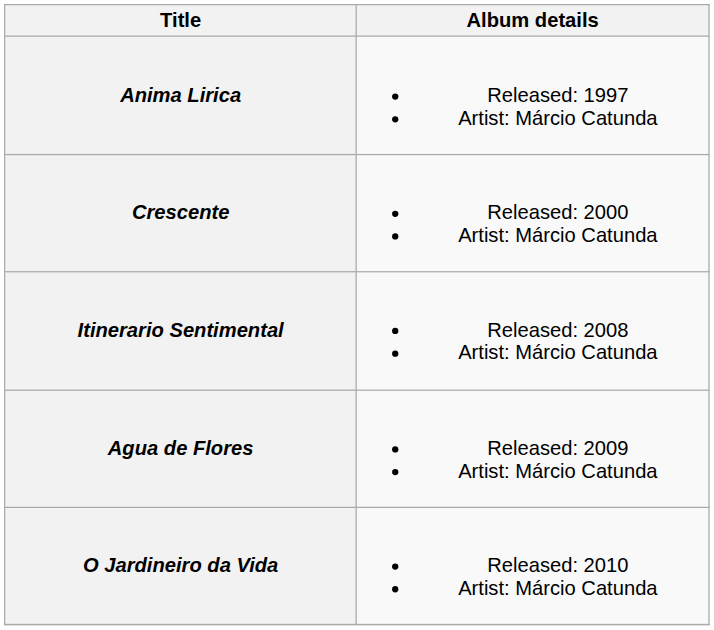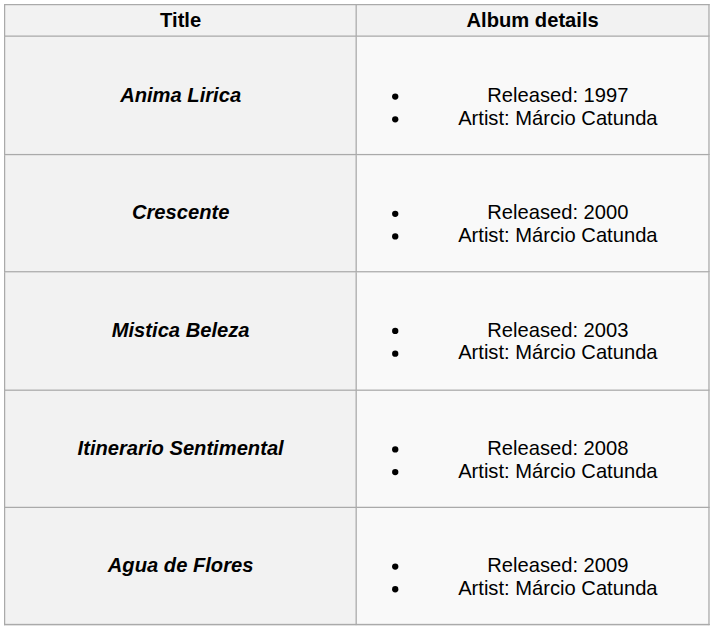+ row: Mistica Beleza | Released: 2003 Artist: Márcio Catunda
- row: O Jardineiro da Vida | Released: 2010 Artist: Márcio Catunda
